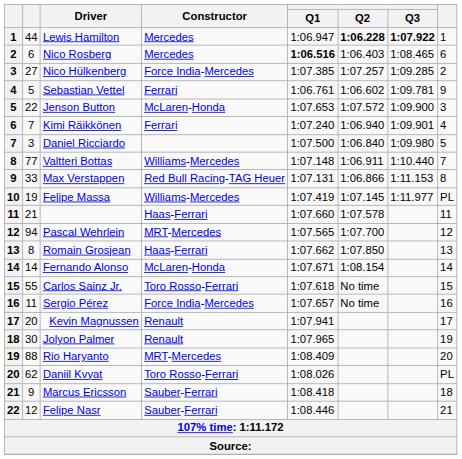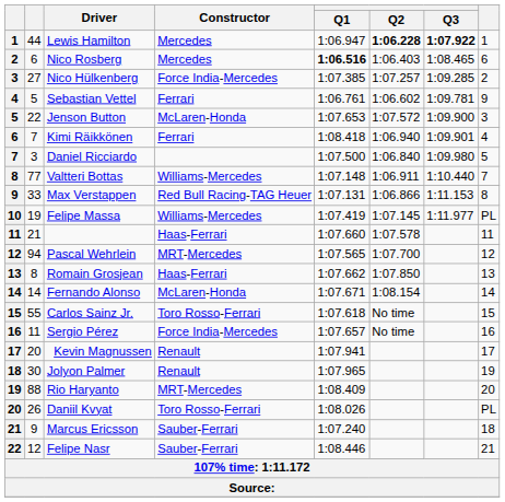Kimi Räikkönen | Q1: 1:07.240 -> 1:08.418
Daniil Kvyat | column 2: 62 -> 26
Marcus Ericsson | Q1: 1:08.418 -> 1:07.240
